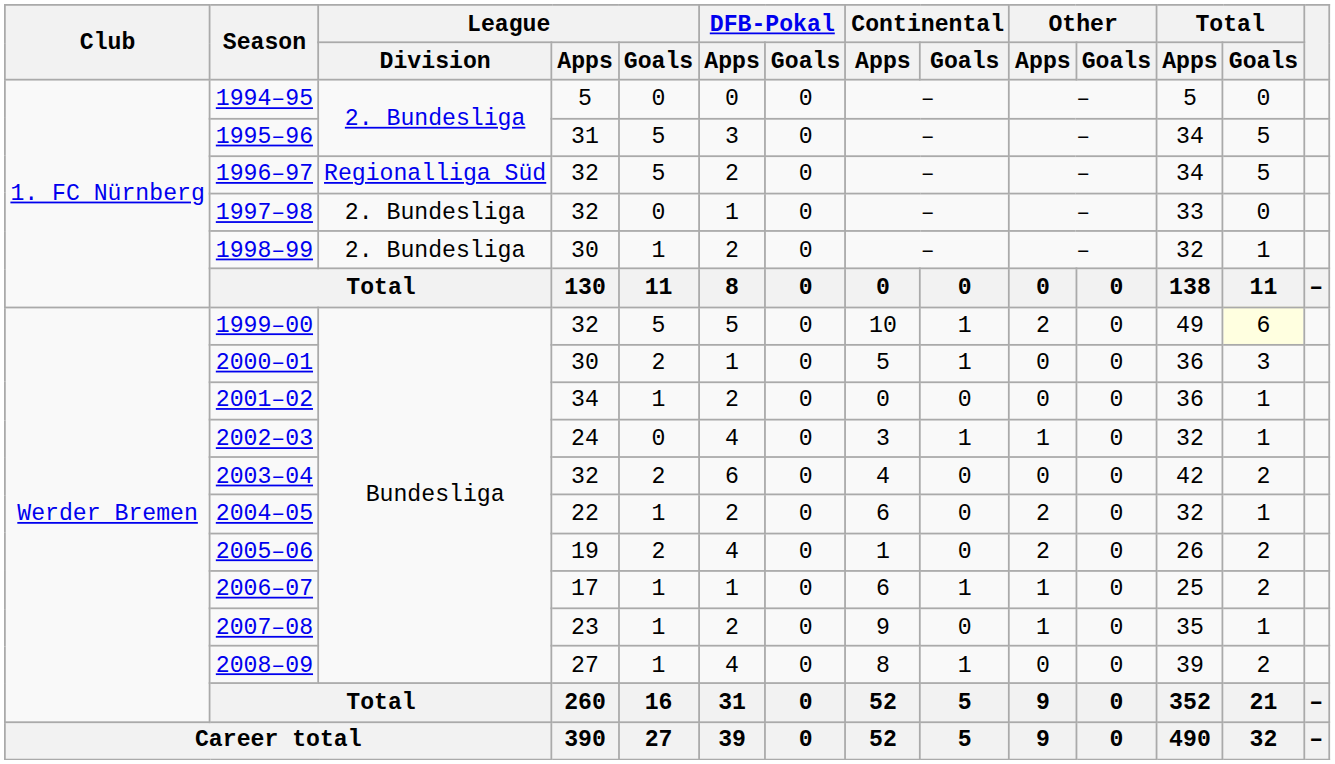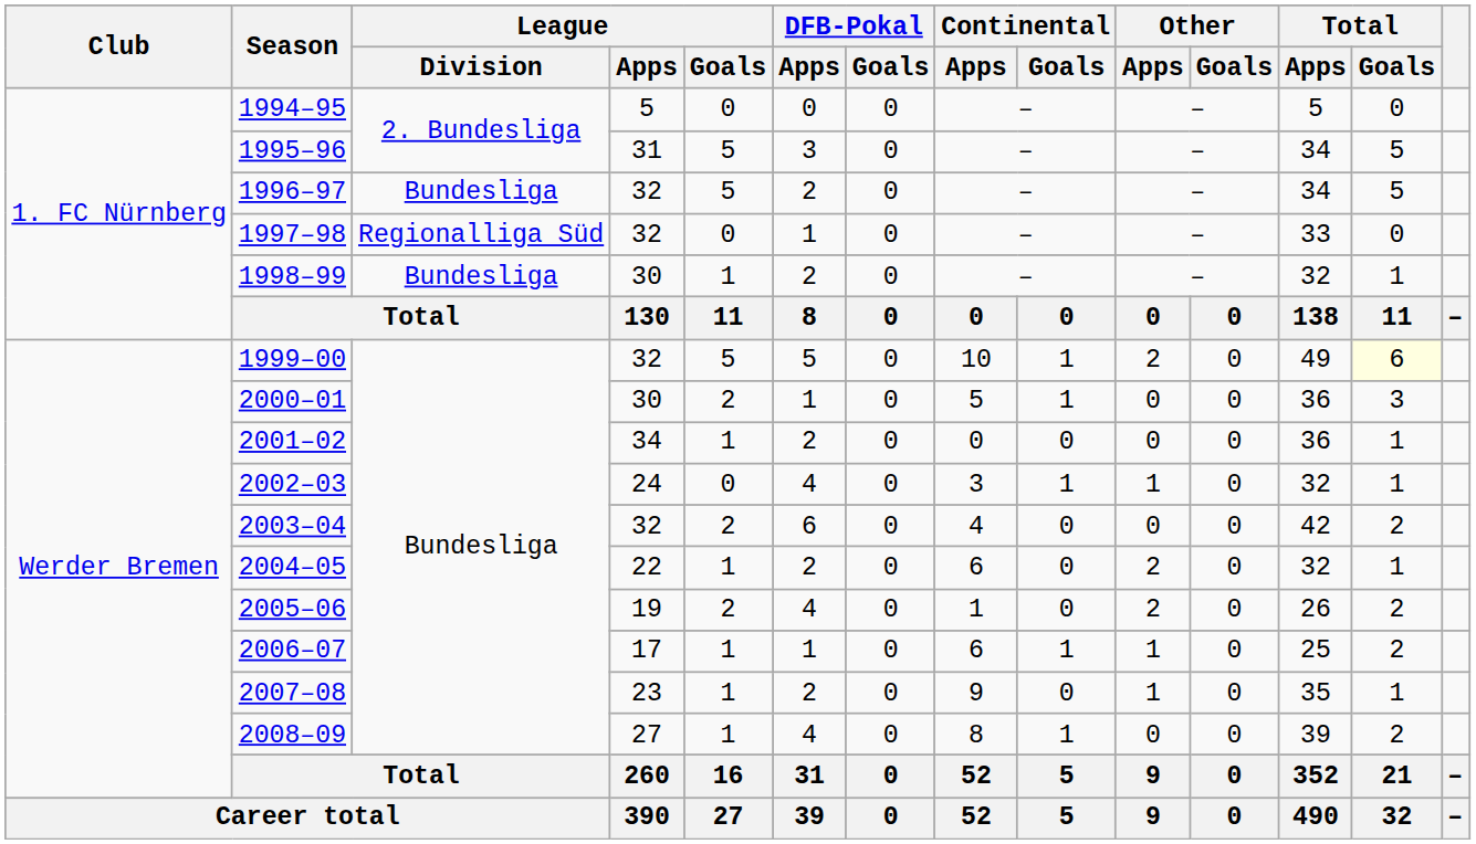1996–97 | League / Division: Regionalliga Süd -> Bundesliga
1997–98 | League / Division: 2. Bundesliga -> Regionalliga Süd
1998–99 | League / Division: 2. Bundesliga -> Bundesliga
